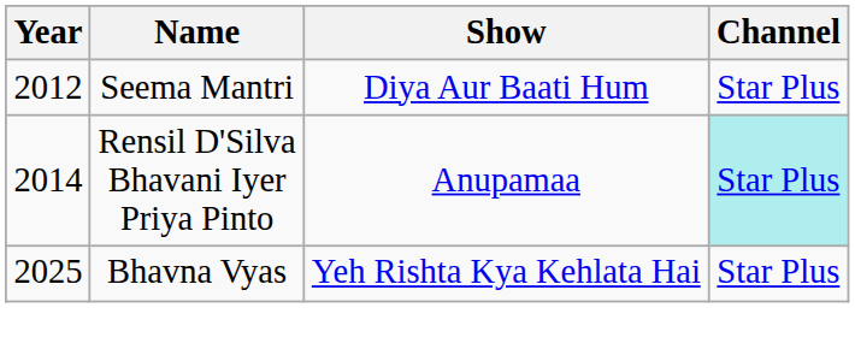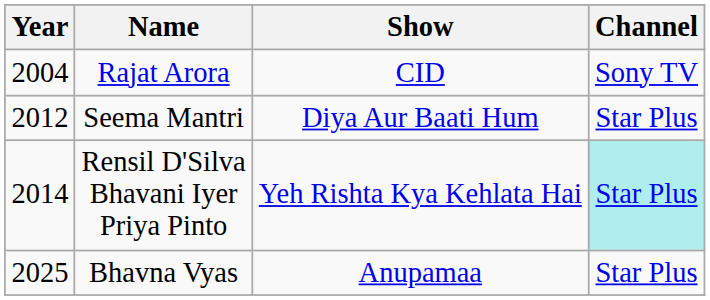+ row: 2004 | Rajat Arora | CID | Sony TV
Rensil D'Silva Bhavani Iyer Priya Pinto | Show: Anupamaa -> Yeh Rishta Kya Kehlata Hai
Bhavna Vyas | Show: Yeh Rishta Kya Kehlata Hai -> Anupamaa
